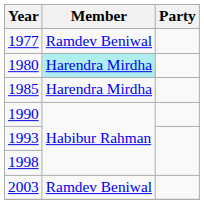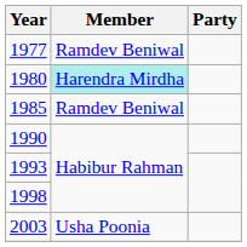1985 | Member: Harendra Mirdha -> Ramdev Beniwal
2003 | Member: Ramdev Beniwal -> Usha Poonia
